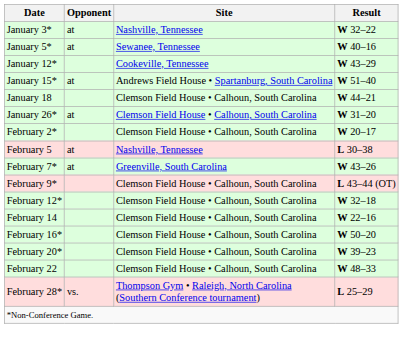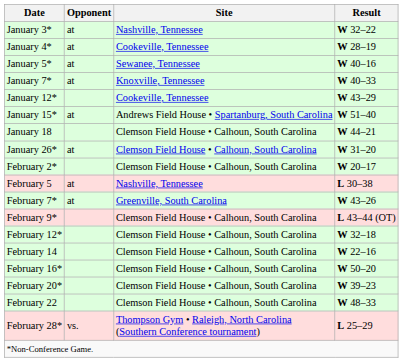+ row: January 4* | at | Cookeville, Tennessee | W 28–19
+ row: January 7* | at | Knoxville, Tennessee | W 40–33
